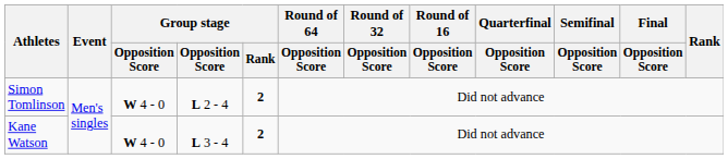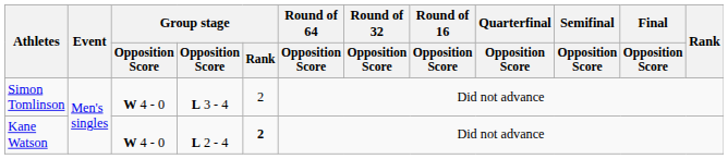Simon Tomlinson | column 4: L 2 - 4 -> L 3 - 4
Simon Tomlinson | Group stage / Rank: bold -> normal
Kane Watson | column 4: L 3 - 4 -> L 2 - 4
